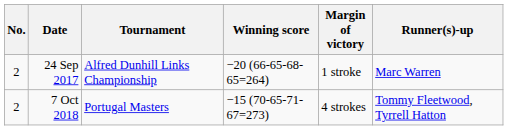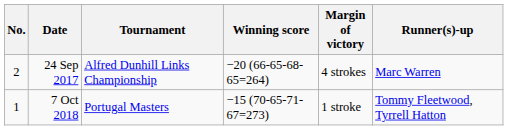24 Sep 2017 | Margin of victory: 1 stroke -> 4 strokes
7 Oct 2018 | No.: 2 -> 1
7 Oct 2018 | Margin of victory: 4 strokes -> 1 stroke
